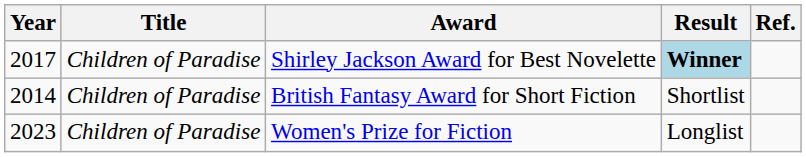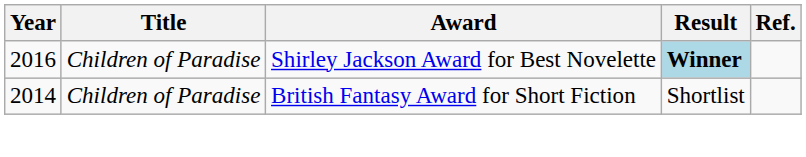Shirley Jackson Award for Best Novelette | Year: 2017 -> 2016
- row: 2023 | Children of Paradise | Women's Prize for Fiction | Longlist
